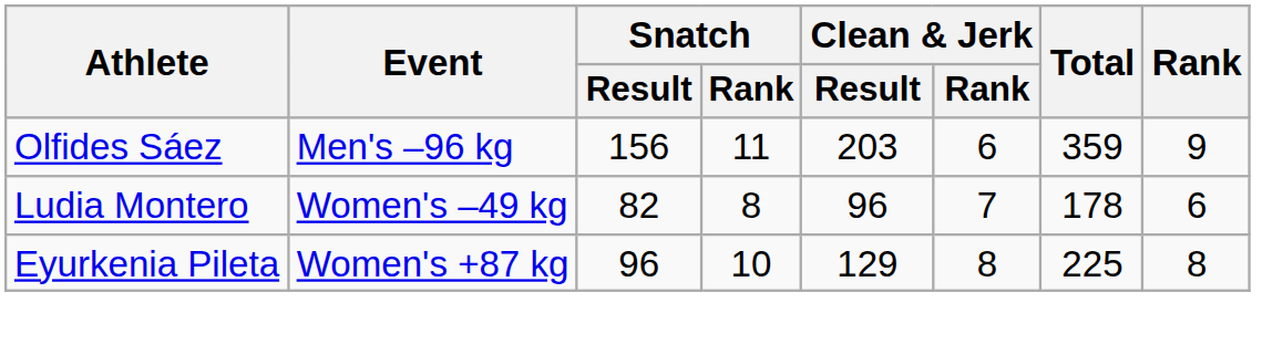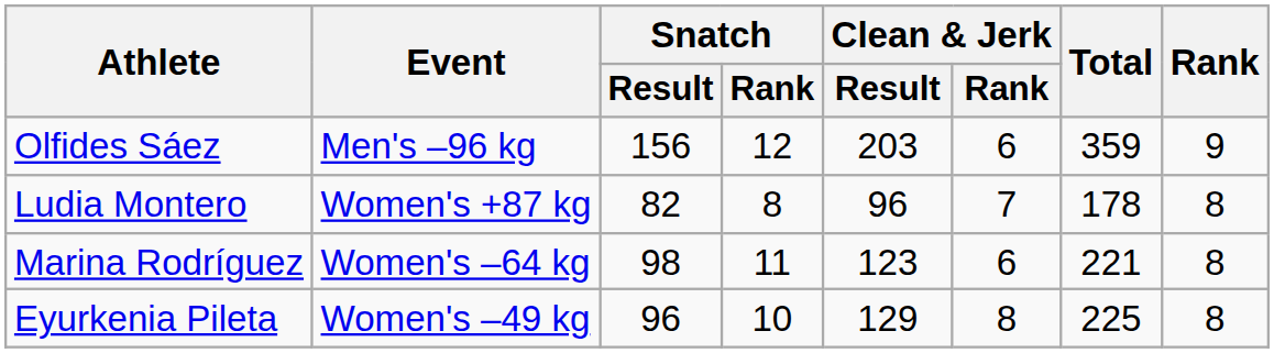Olfides Sáez | Snatch / Rank: 11 -> 12
Ludia Montero | Event: Women's –49 kg -> Women's +87 kg
Ludia Montero | Rank: 6 -> 8
+ row: Marina Rodríguez | Women's –64 kg | 98 | 11 | 123 | 6 | 221 | 8
Eyurkenia Pileta | Event: Women's +87 kg -> Women's –49 kg
